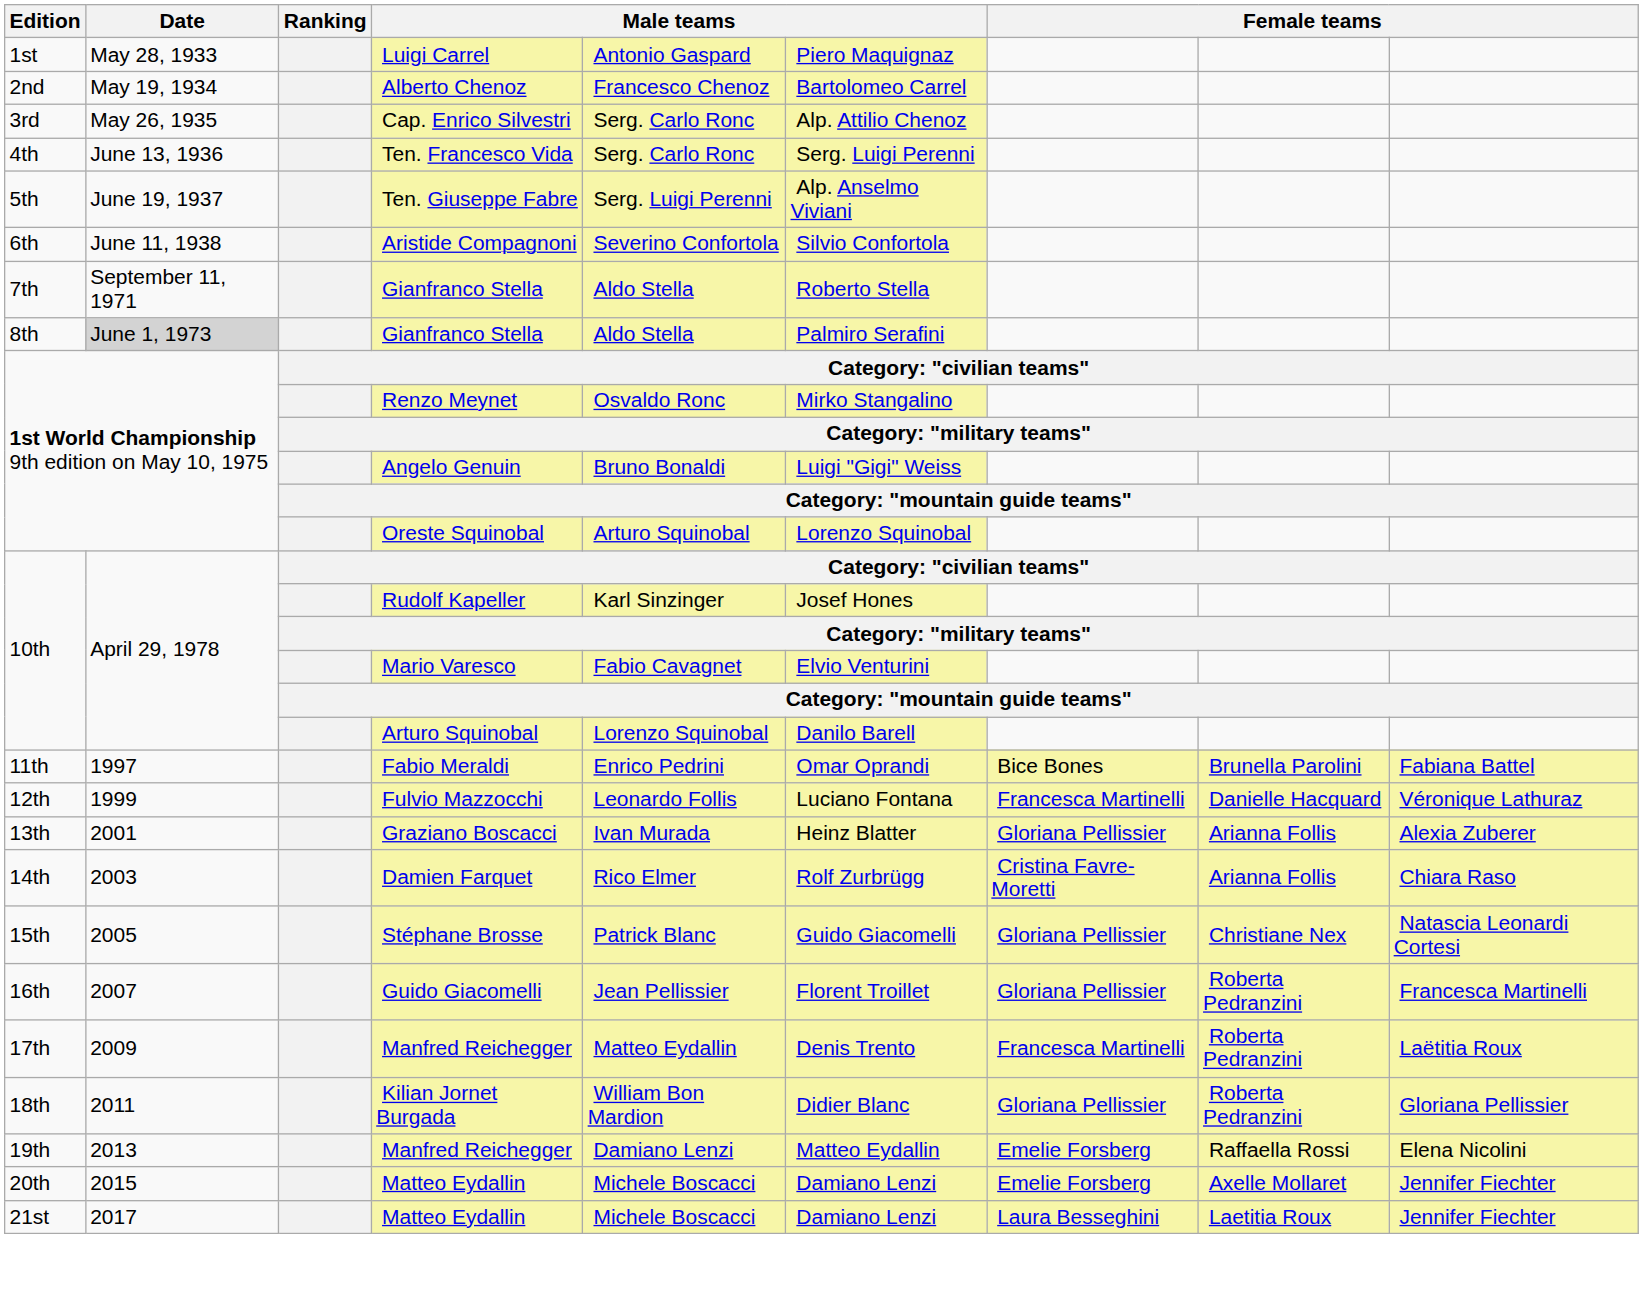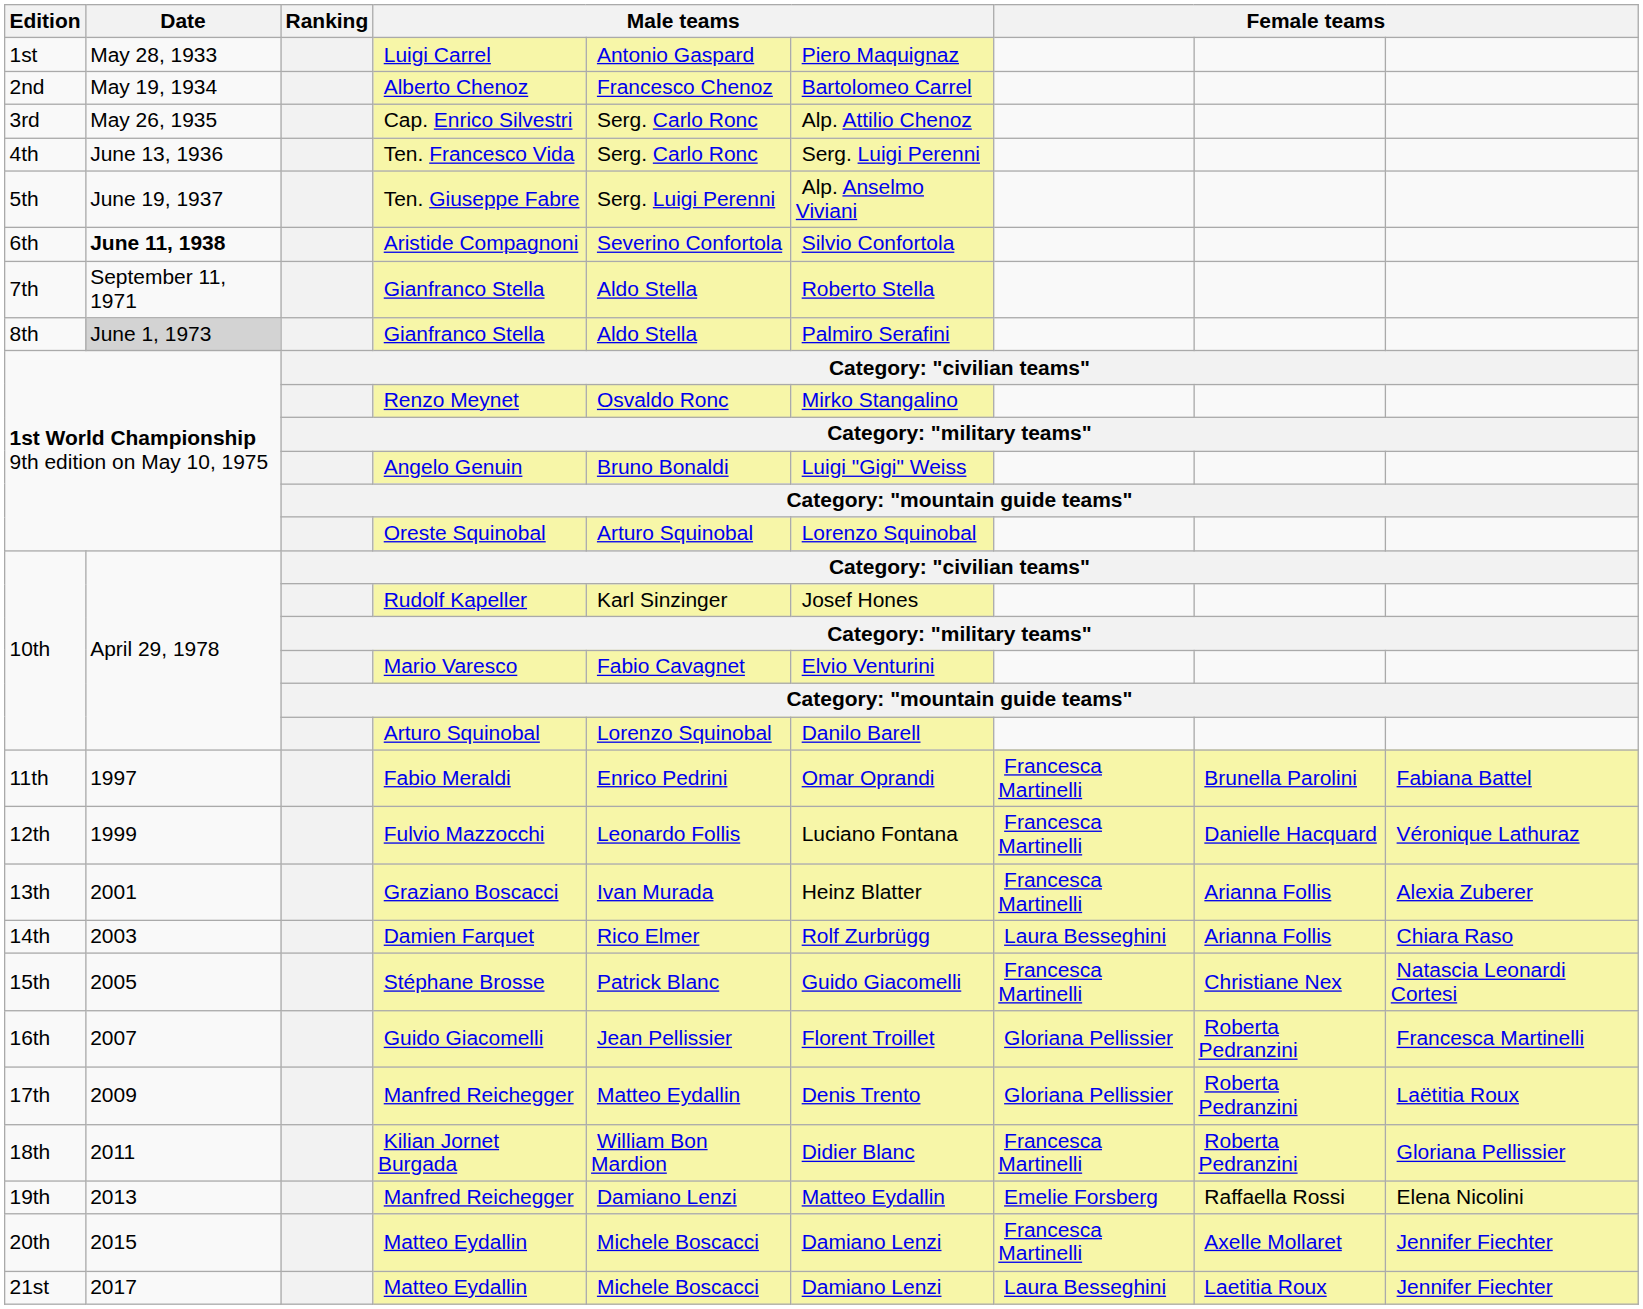Aristide Compagnoni | Date: normal -> bold
Fabio Meraldi | column 7: Bice Bones -> Francesca Martinelli
Graziano Boscacci | column 7: Gloriana Pellissier -> Francesca Martinelli
Damien Farquet | column 7: Cristina Favre-Moretti -> Laura Besseghini
Stéphane Brosse | column 7: Gloriana Pellissier -> Francesca Martinelli
17th / Manfred Reichegger | column 7: Francesca Martinelli -> Gloriana Pellissier
Kilian Jornet Burgada | column 7: Gloriana Pellissier -> Francesca Martinelli
20th / Matteo Eydallin | column 7: Emelie Forsberg -> Francesca Martinelli
